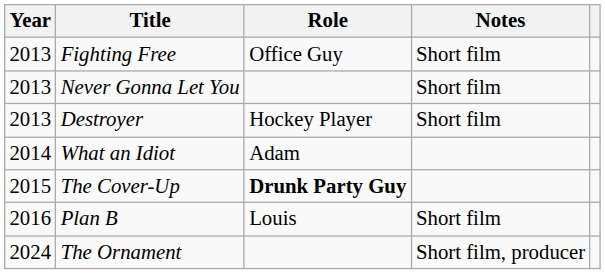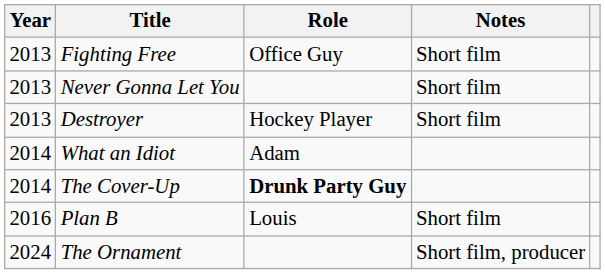The Cover-Up | Year: 2015 -> 2014
